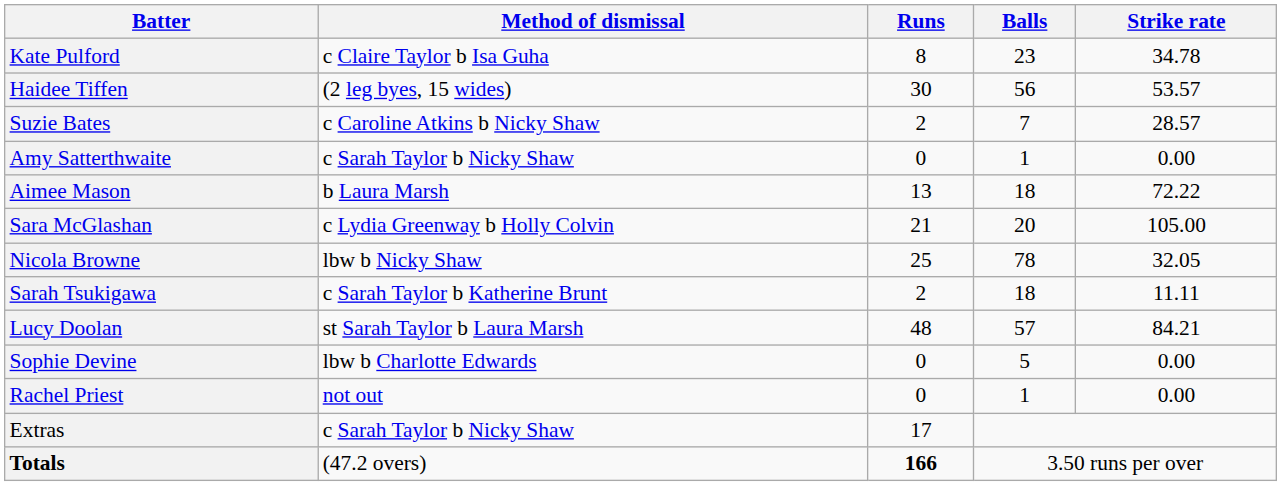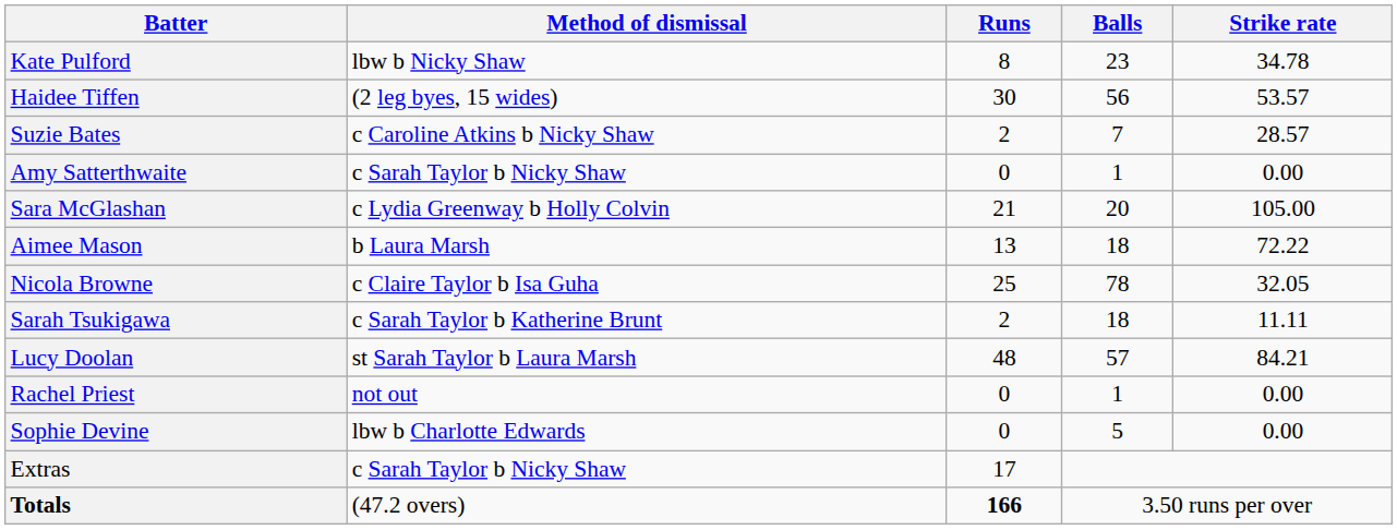Kate Pulford | Method of dismissal: c Claire Taylor b Isa Guha -> lbw b Nicky Shaw
rows swapped: Sara McGlashan <-> Aimee Mason
Nicola Browne | Method of dismissal: lbw b Nicky Shaw -> c Claire Taylor b Isa Guha
rows swapped: Sophie Devine <-> Rachel Priest
